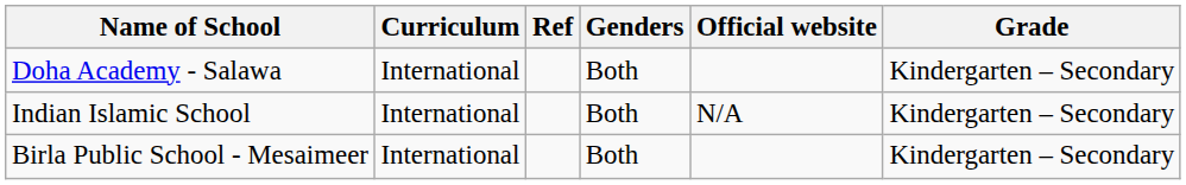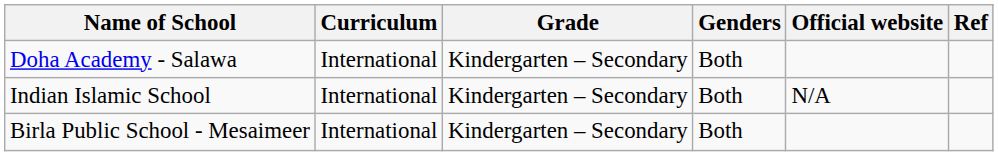columns swapped: Grade <-> Ref
